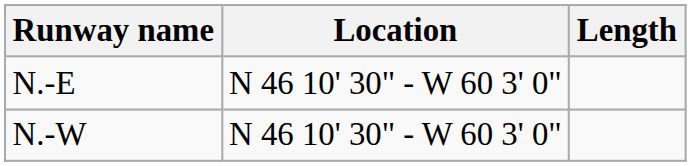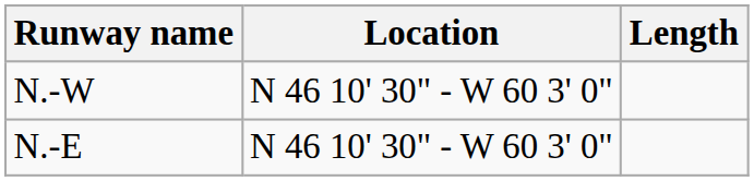rows swapped: N.-E <-> N.-W
